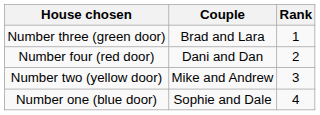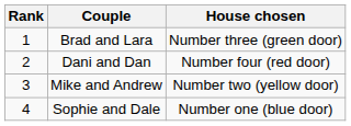columns swapped: Rank <-> House chosen
